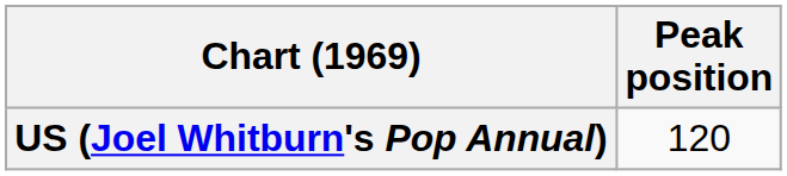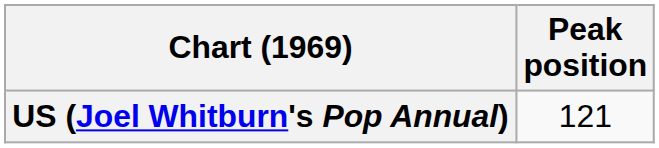US (Joel Whitburn's Pop Annual) | Peak position: 120 -> 121
